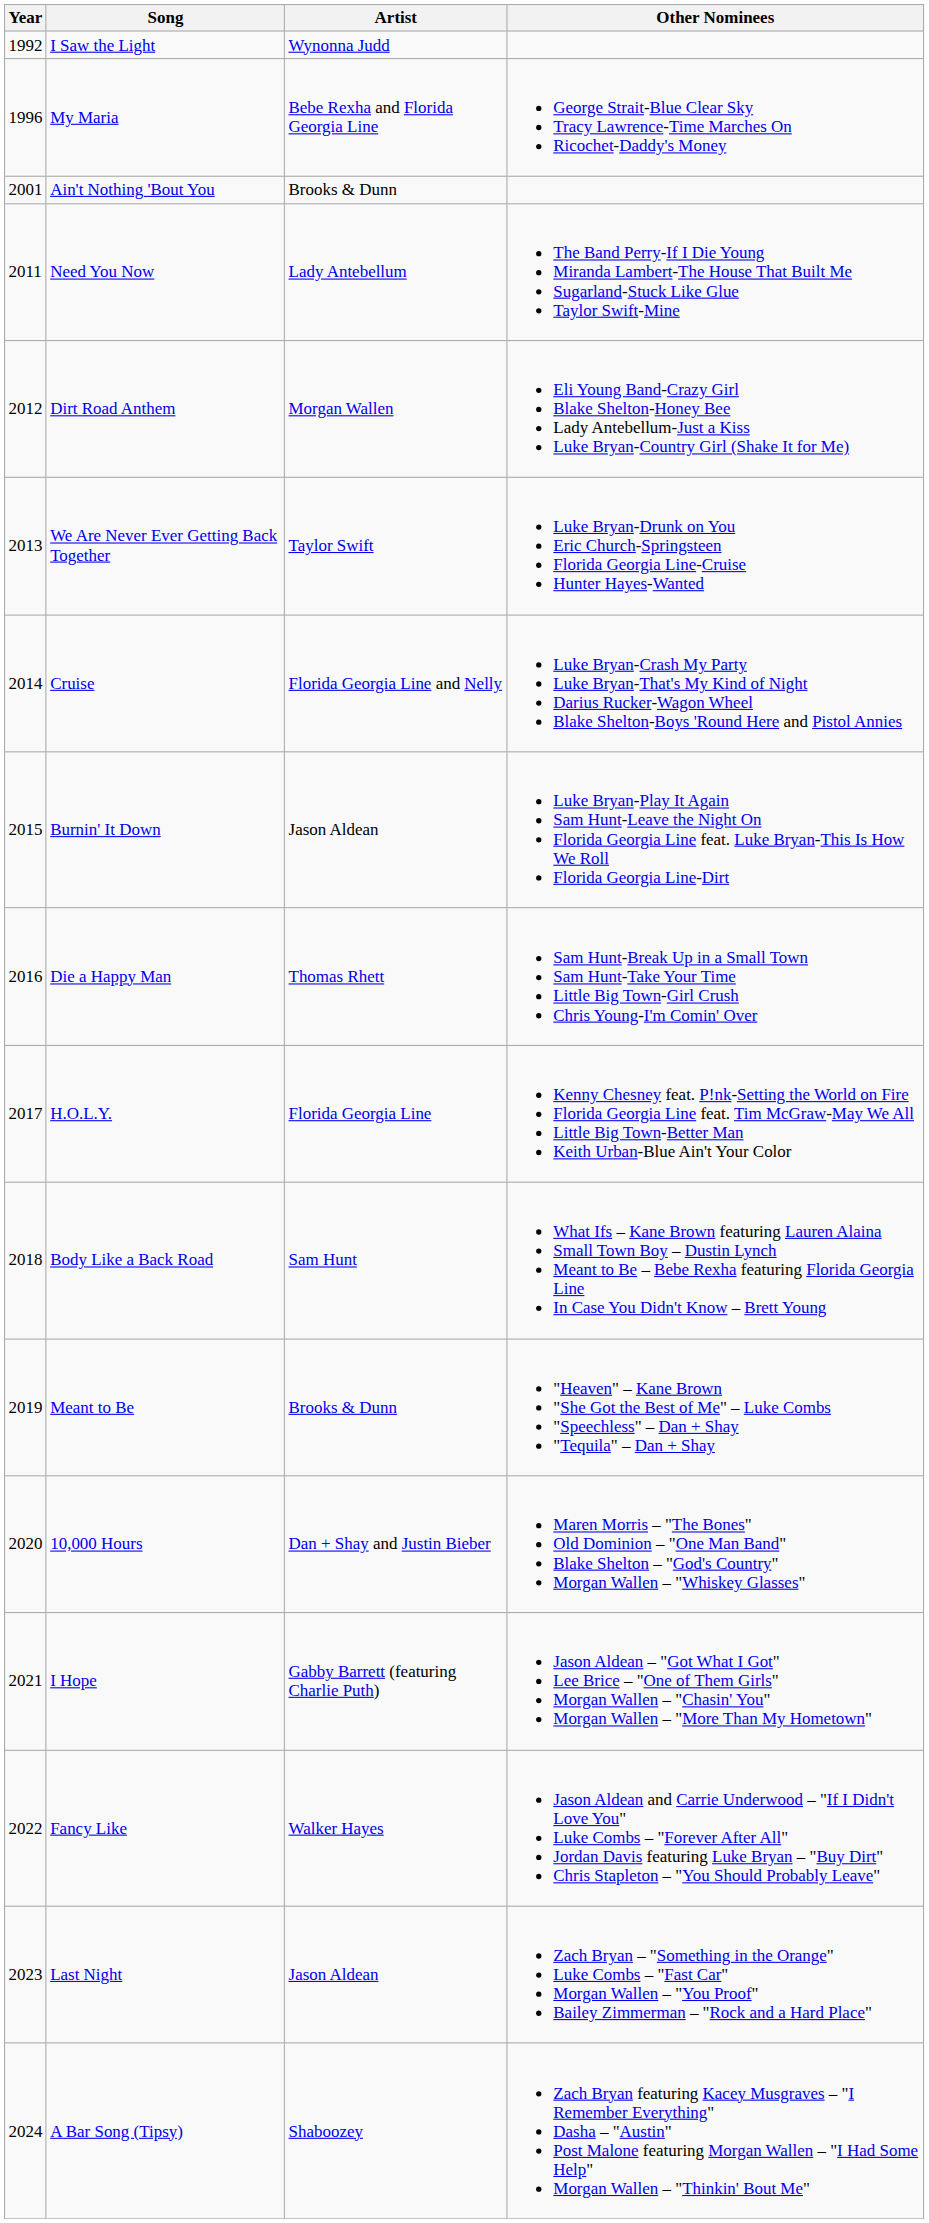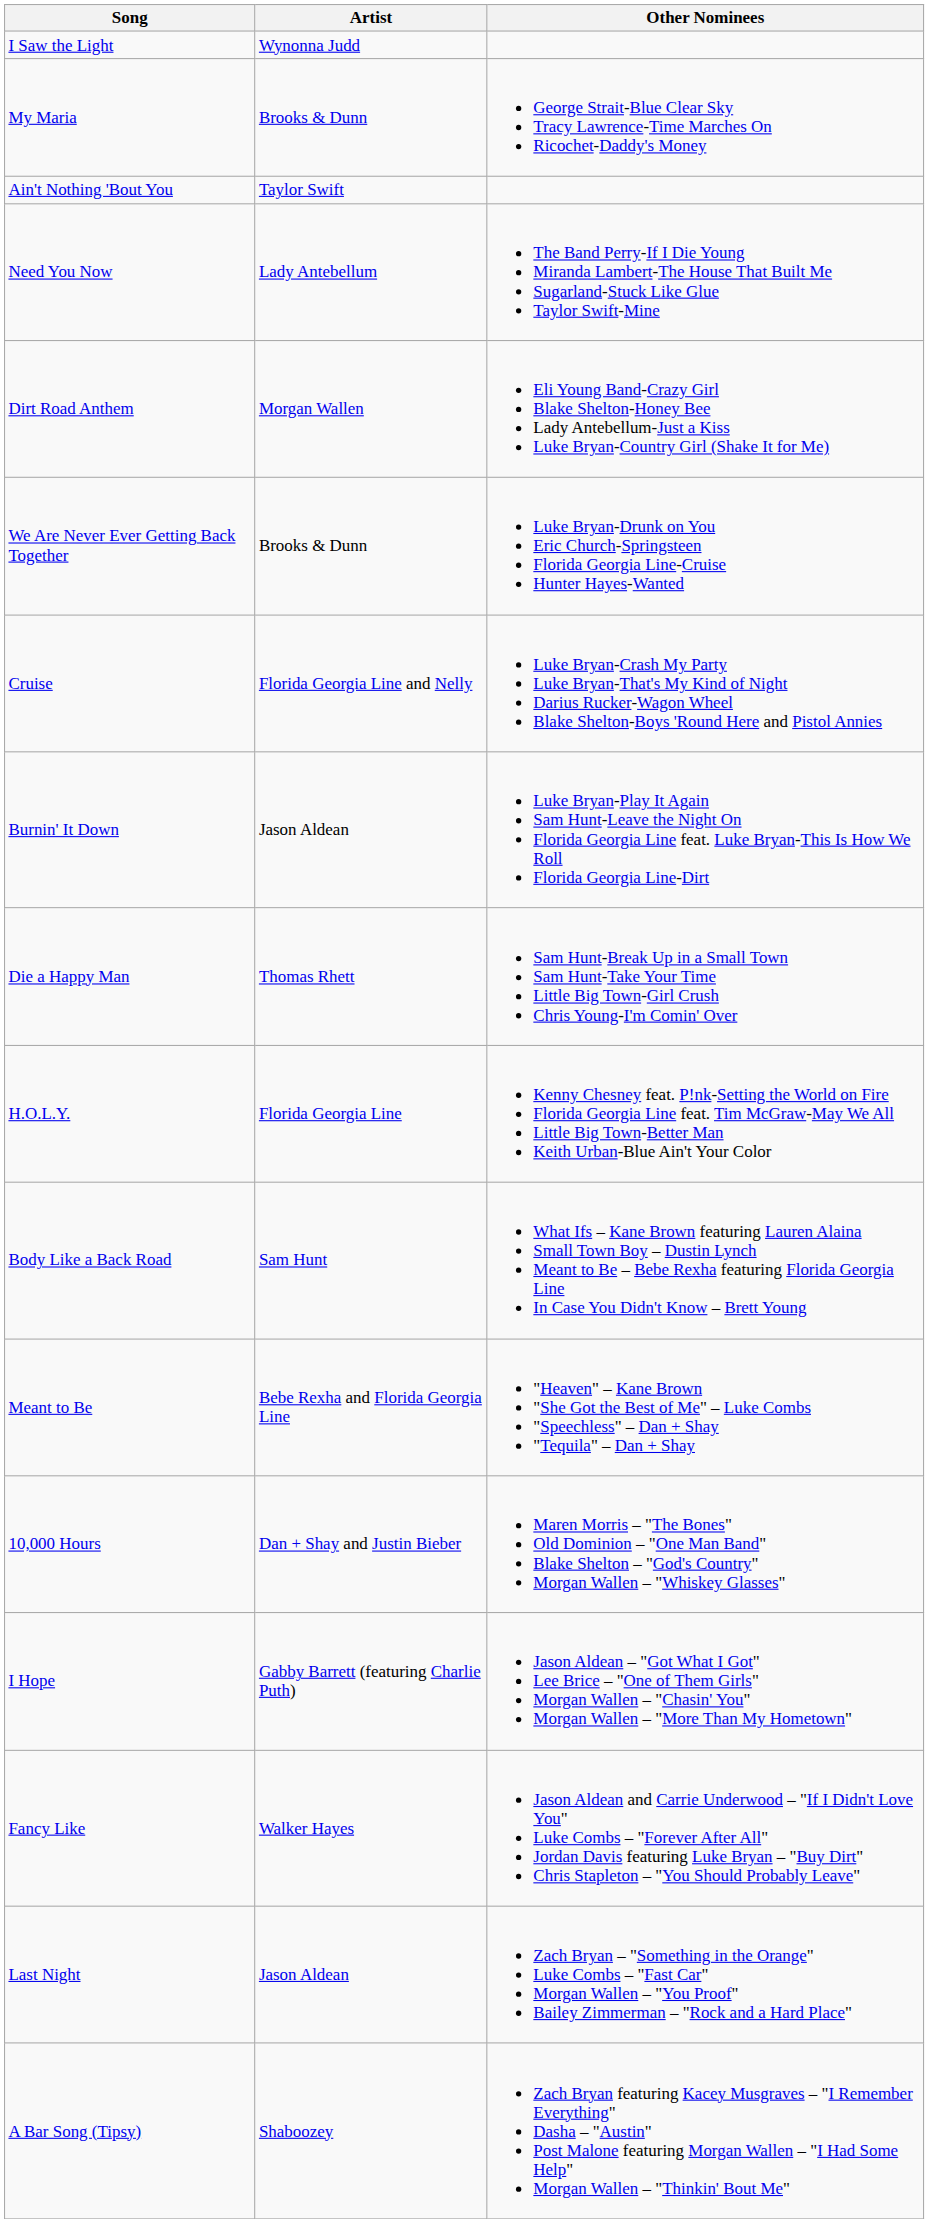- column: Year | 1992 | 1996 | 2001 | 2011 | 2012 | 2013 | 2014 | 2015 | 2016 | 2017 | 2018 | 2019 | 2020 | 2021 | 2022 | 2023 | 2024
My Maria | Artist: Bebe Rexha and Florida Georgia Line -> Brooks & Dunn
Ain't Nothing 'Bout You | Artist: Brooks & Dunn -> Taylor Swift
We Are Never Ever Getting Back Together | Artist: Taylor Swift -> Brooks & Dunn
Meant to Be | Artist: Brooks & Dunn -> Bebe Rexha and Florida Georgia Line
